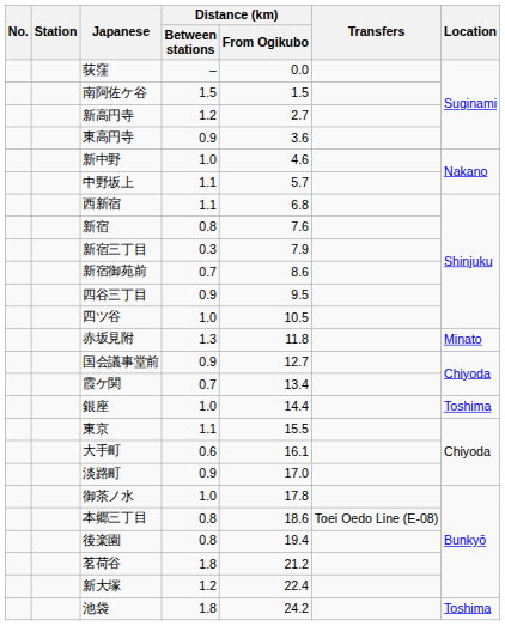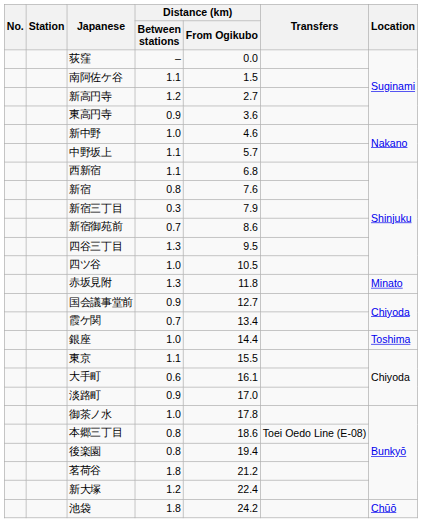南阿佐ケ谷 | Distance (km) / Between stations: 1.5 -> 1.1
四谷三丁目 | Distance (km) / Between stations: 0.9 -> 1.3
池袋 | Location: Toshima -> Chūō
